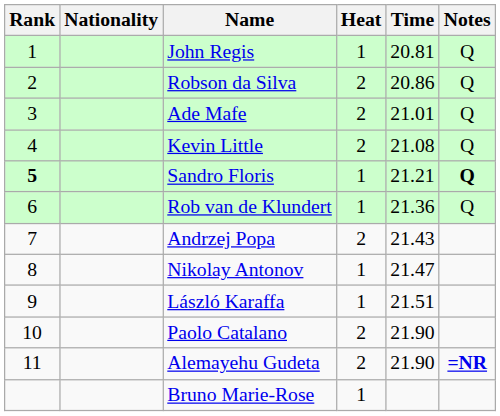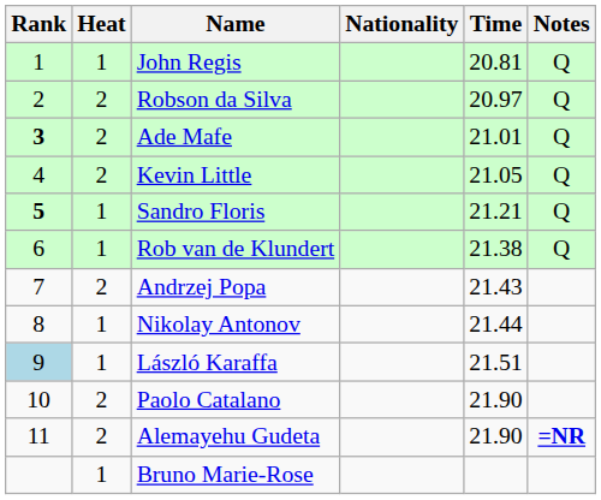columns swapped: Heat <-> Nationality
Robson da Silva | Time: 20.86 -> 20.97
Ade Mafe | Rank: normal -> bold
Kevin Little | Time: 21.08 -> 21.05
Sandro Floris | Notes: bold -> normal
Rob van de Klundert | Time: 21.36 -> 21.38
Nikolay Antonov | Time: 21.47 -> 21.44
László Karaffa | Rank: no background -> lightblue background
